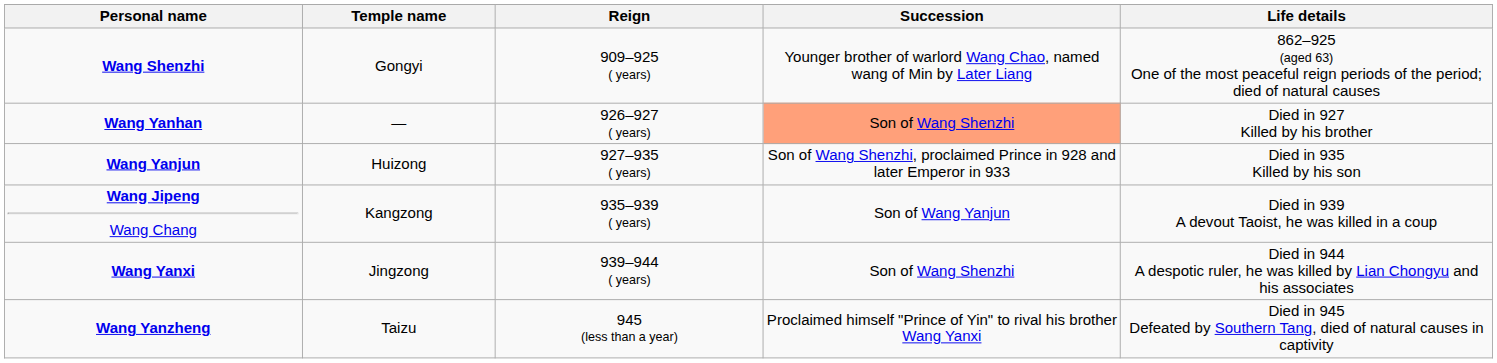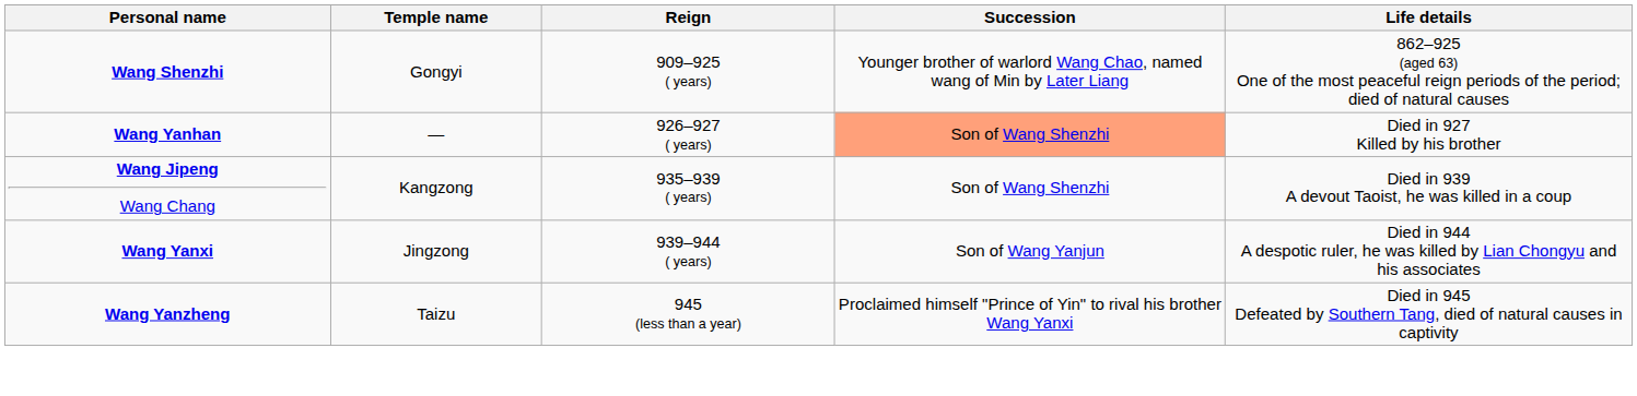- row: Wang Yanjun | Huizong | 927–935 ( years) | Son of Wang Shenzhi, proclaimed Prince in 928 and later Emperor in 933 | Died in 935 Killed by his son
Wang Jipeng Wang Chang | Succession: Son of Wang Yanjun -> Son of Wang Shenzhi
Wang Yanxi | Succession: Son of Wang Shenzhi -> Son of Wang Yanjun
